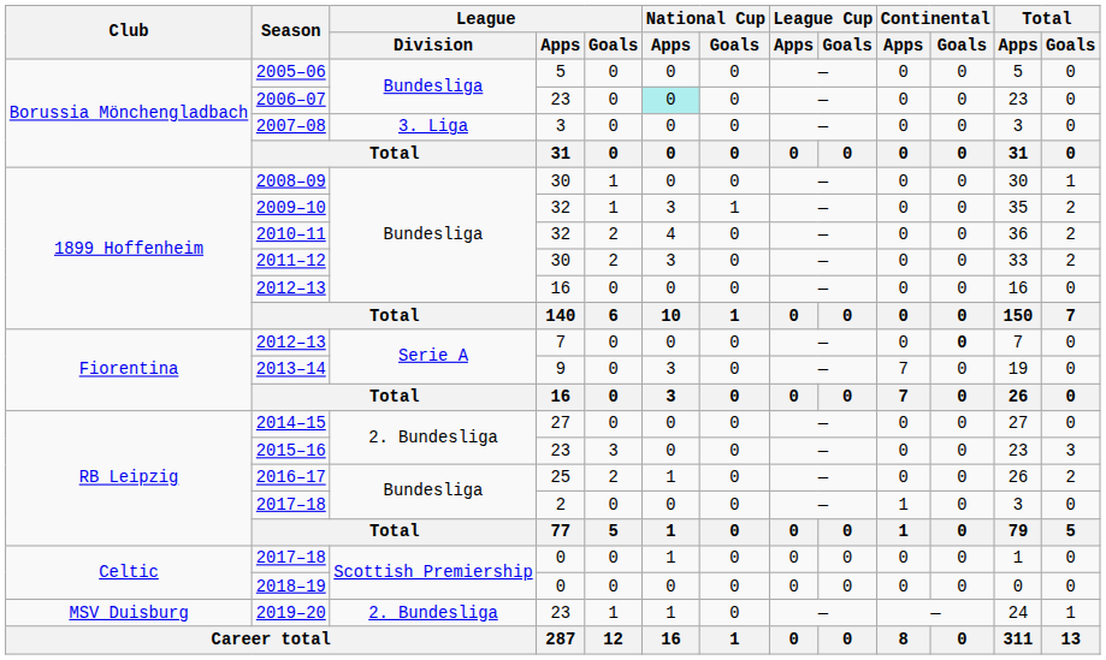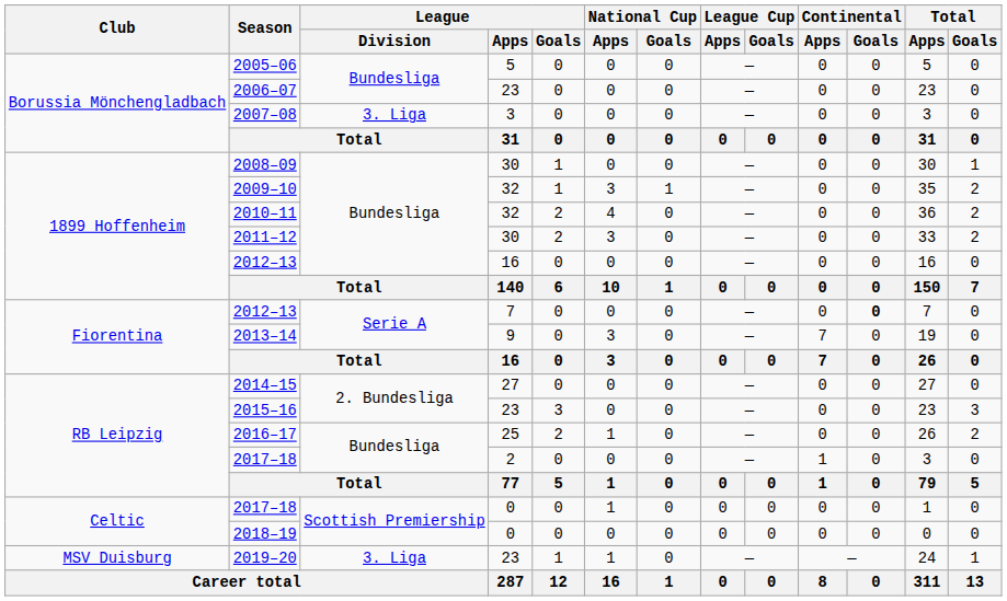2006–07 | National Cup / Apps: paleturquoise background -> no background
2019–20 | League / Division: 2. Bundesliga -> 3. Liga
